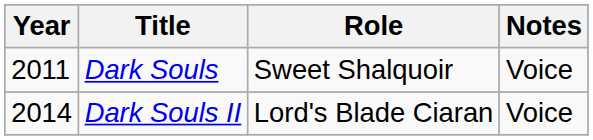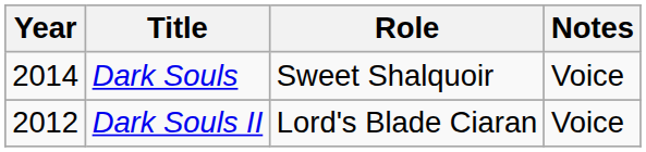Dark Souls | Year: 2011 -> 2014
Dark Souls II | Year: 2014 -> 2012
